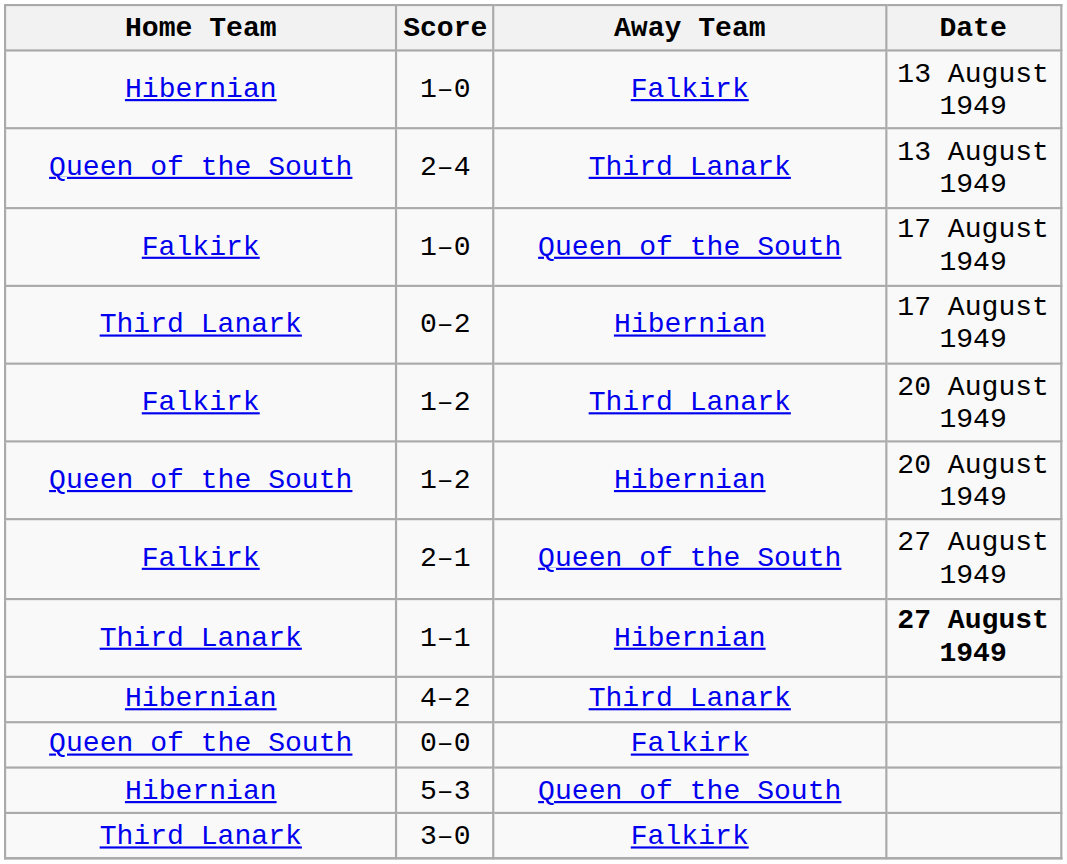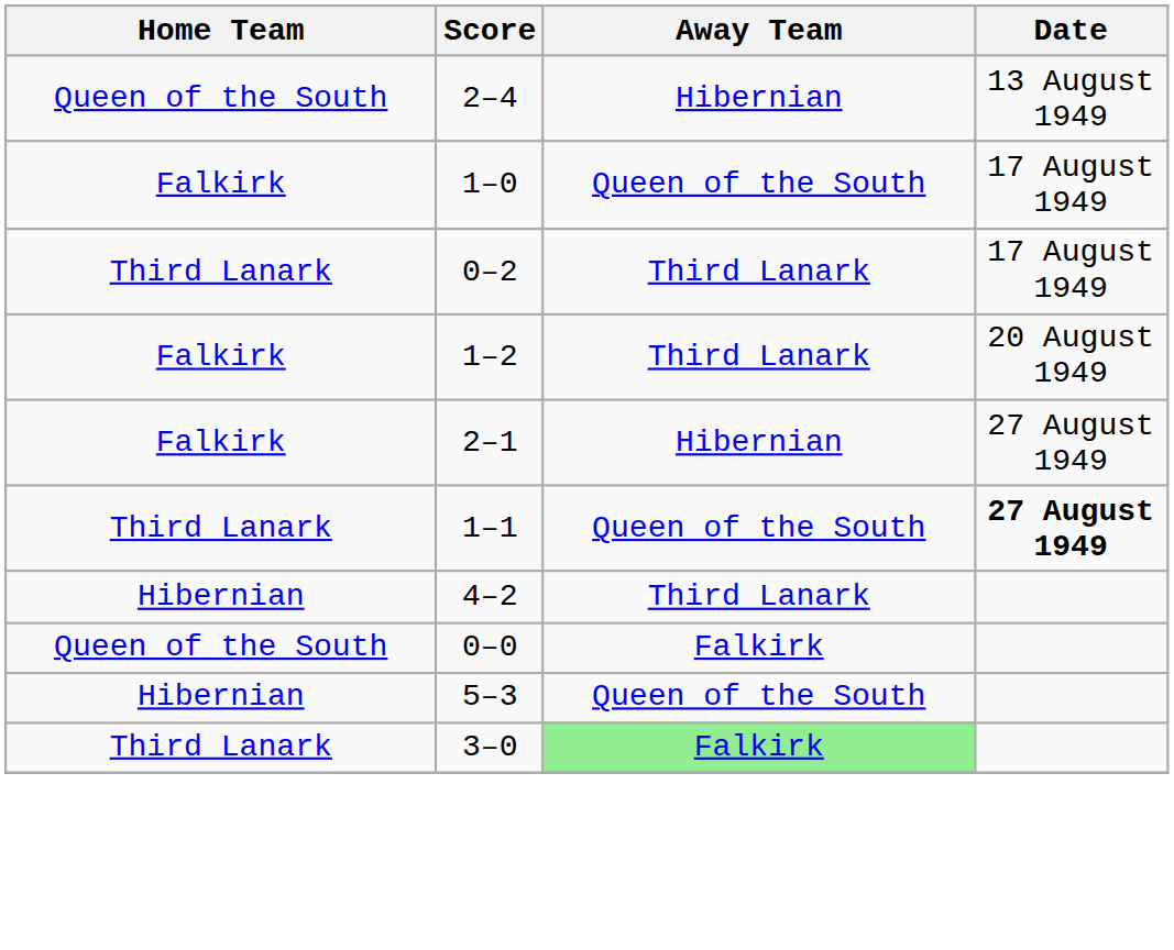- row: Hibernian | 1–0 | Falkirk | 13 August 1949
2–4 | Away Team: Third Lanark -> Hibernian
0–2 | Away Team: Hibernian -> Third Lanark
- row: Queen of the South | 1–2 | Hibernian | 20 August 1949
2–1 | Away Team: Queen of the South -> Hibernian
1–1 | Away Team: Hibernian -> Queen of the South
3–0 | Away Team: no background -> lightgreen background
